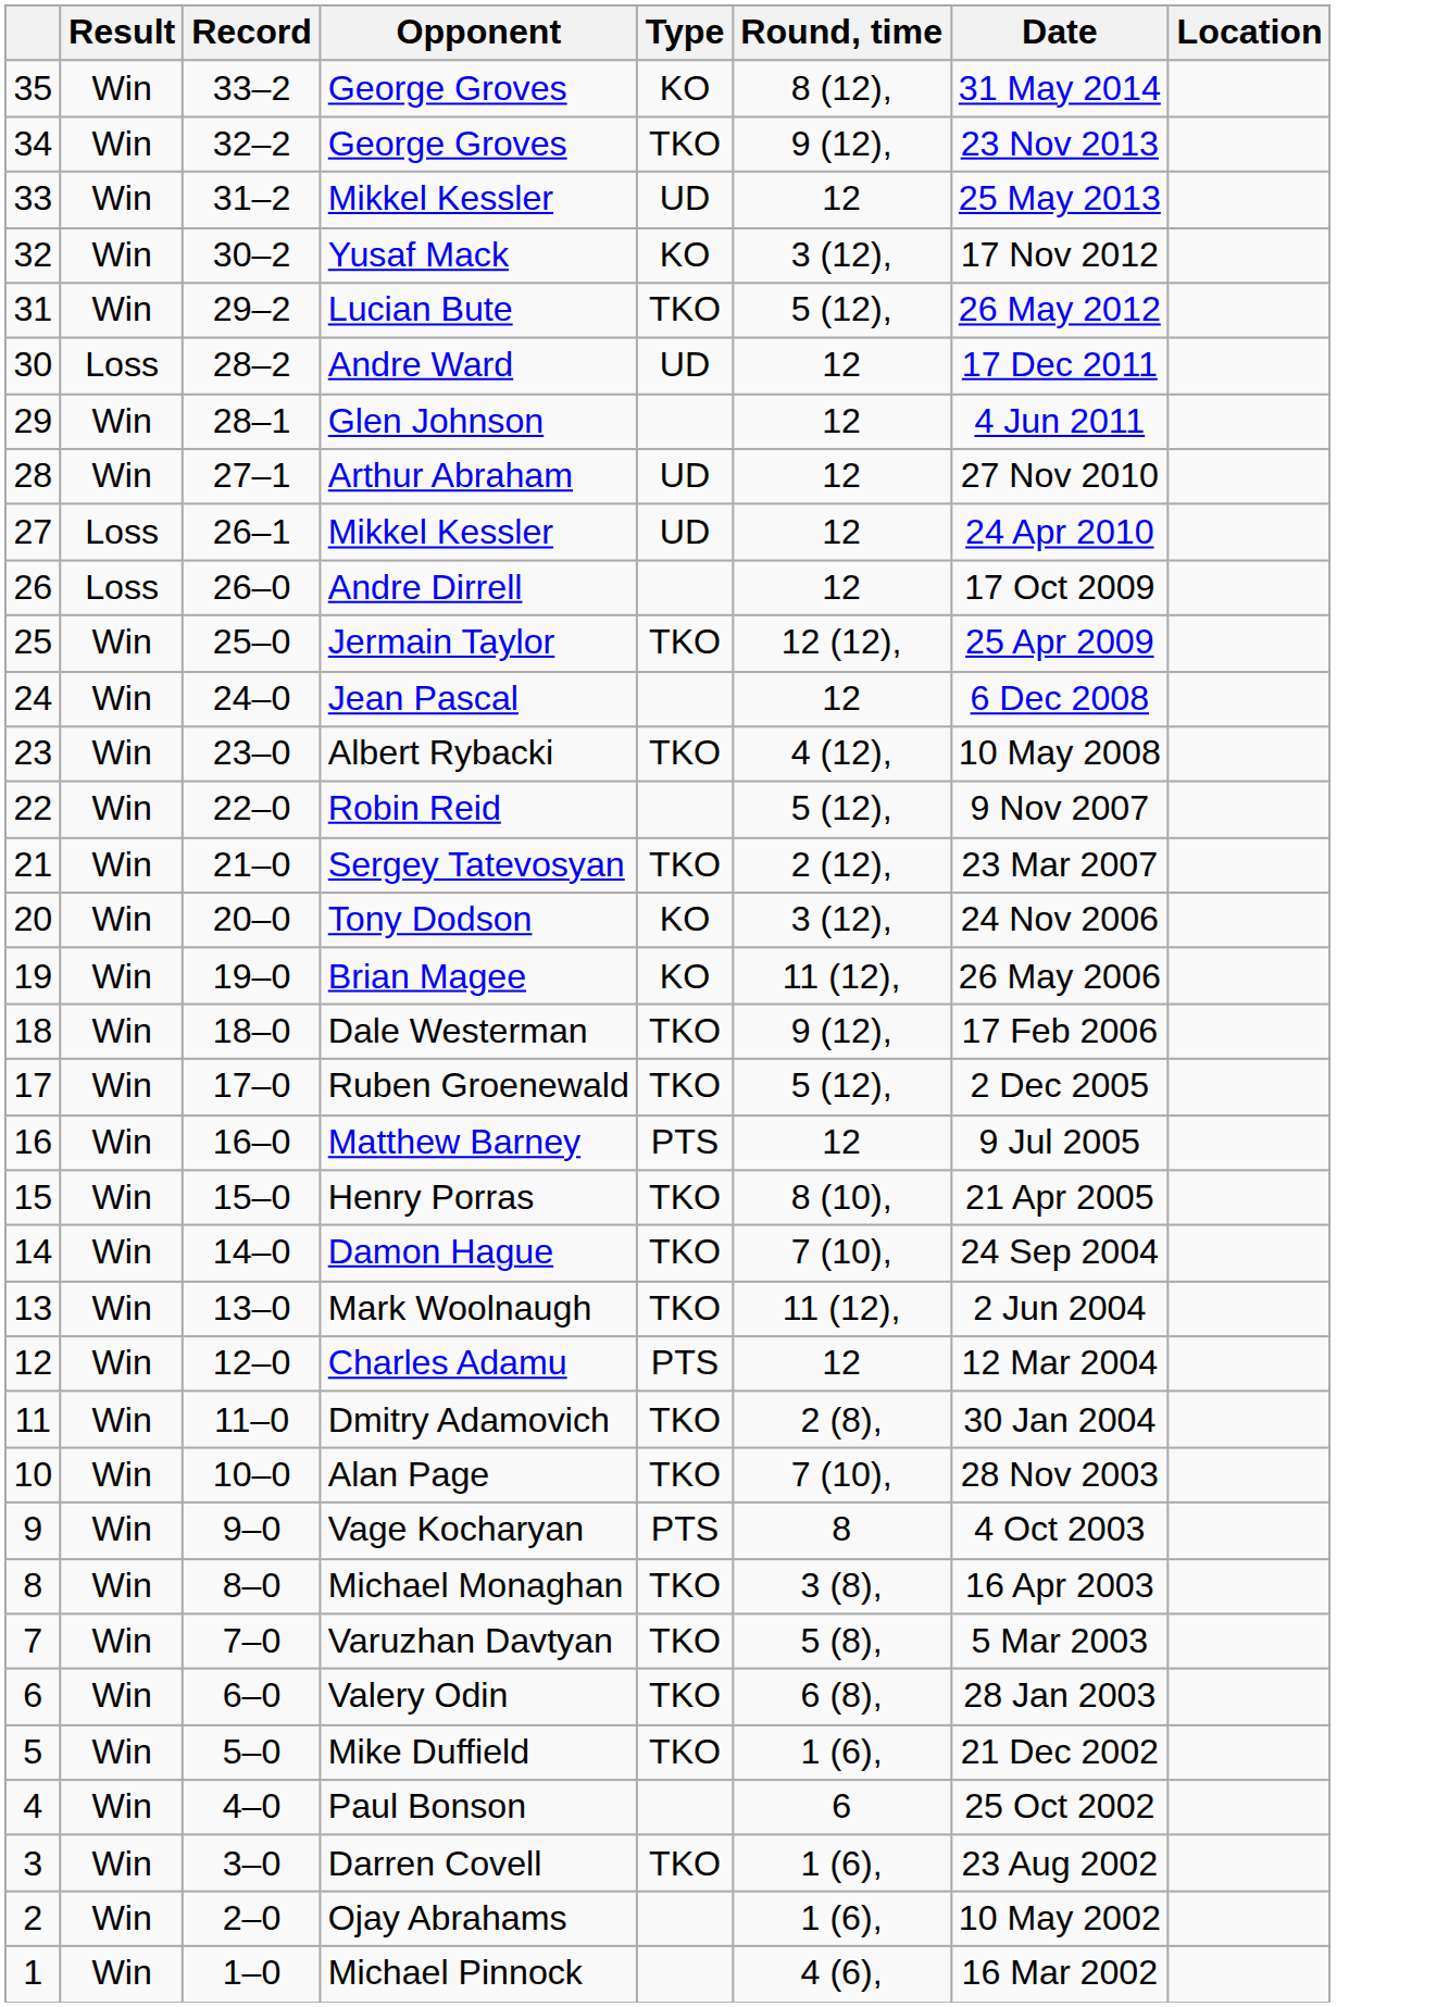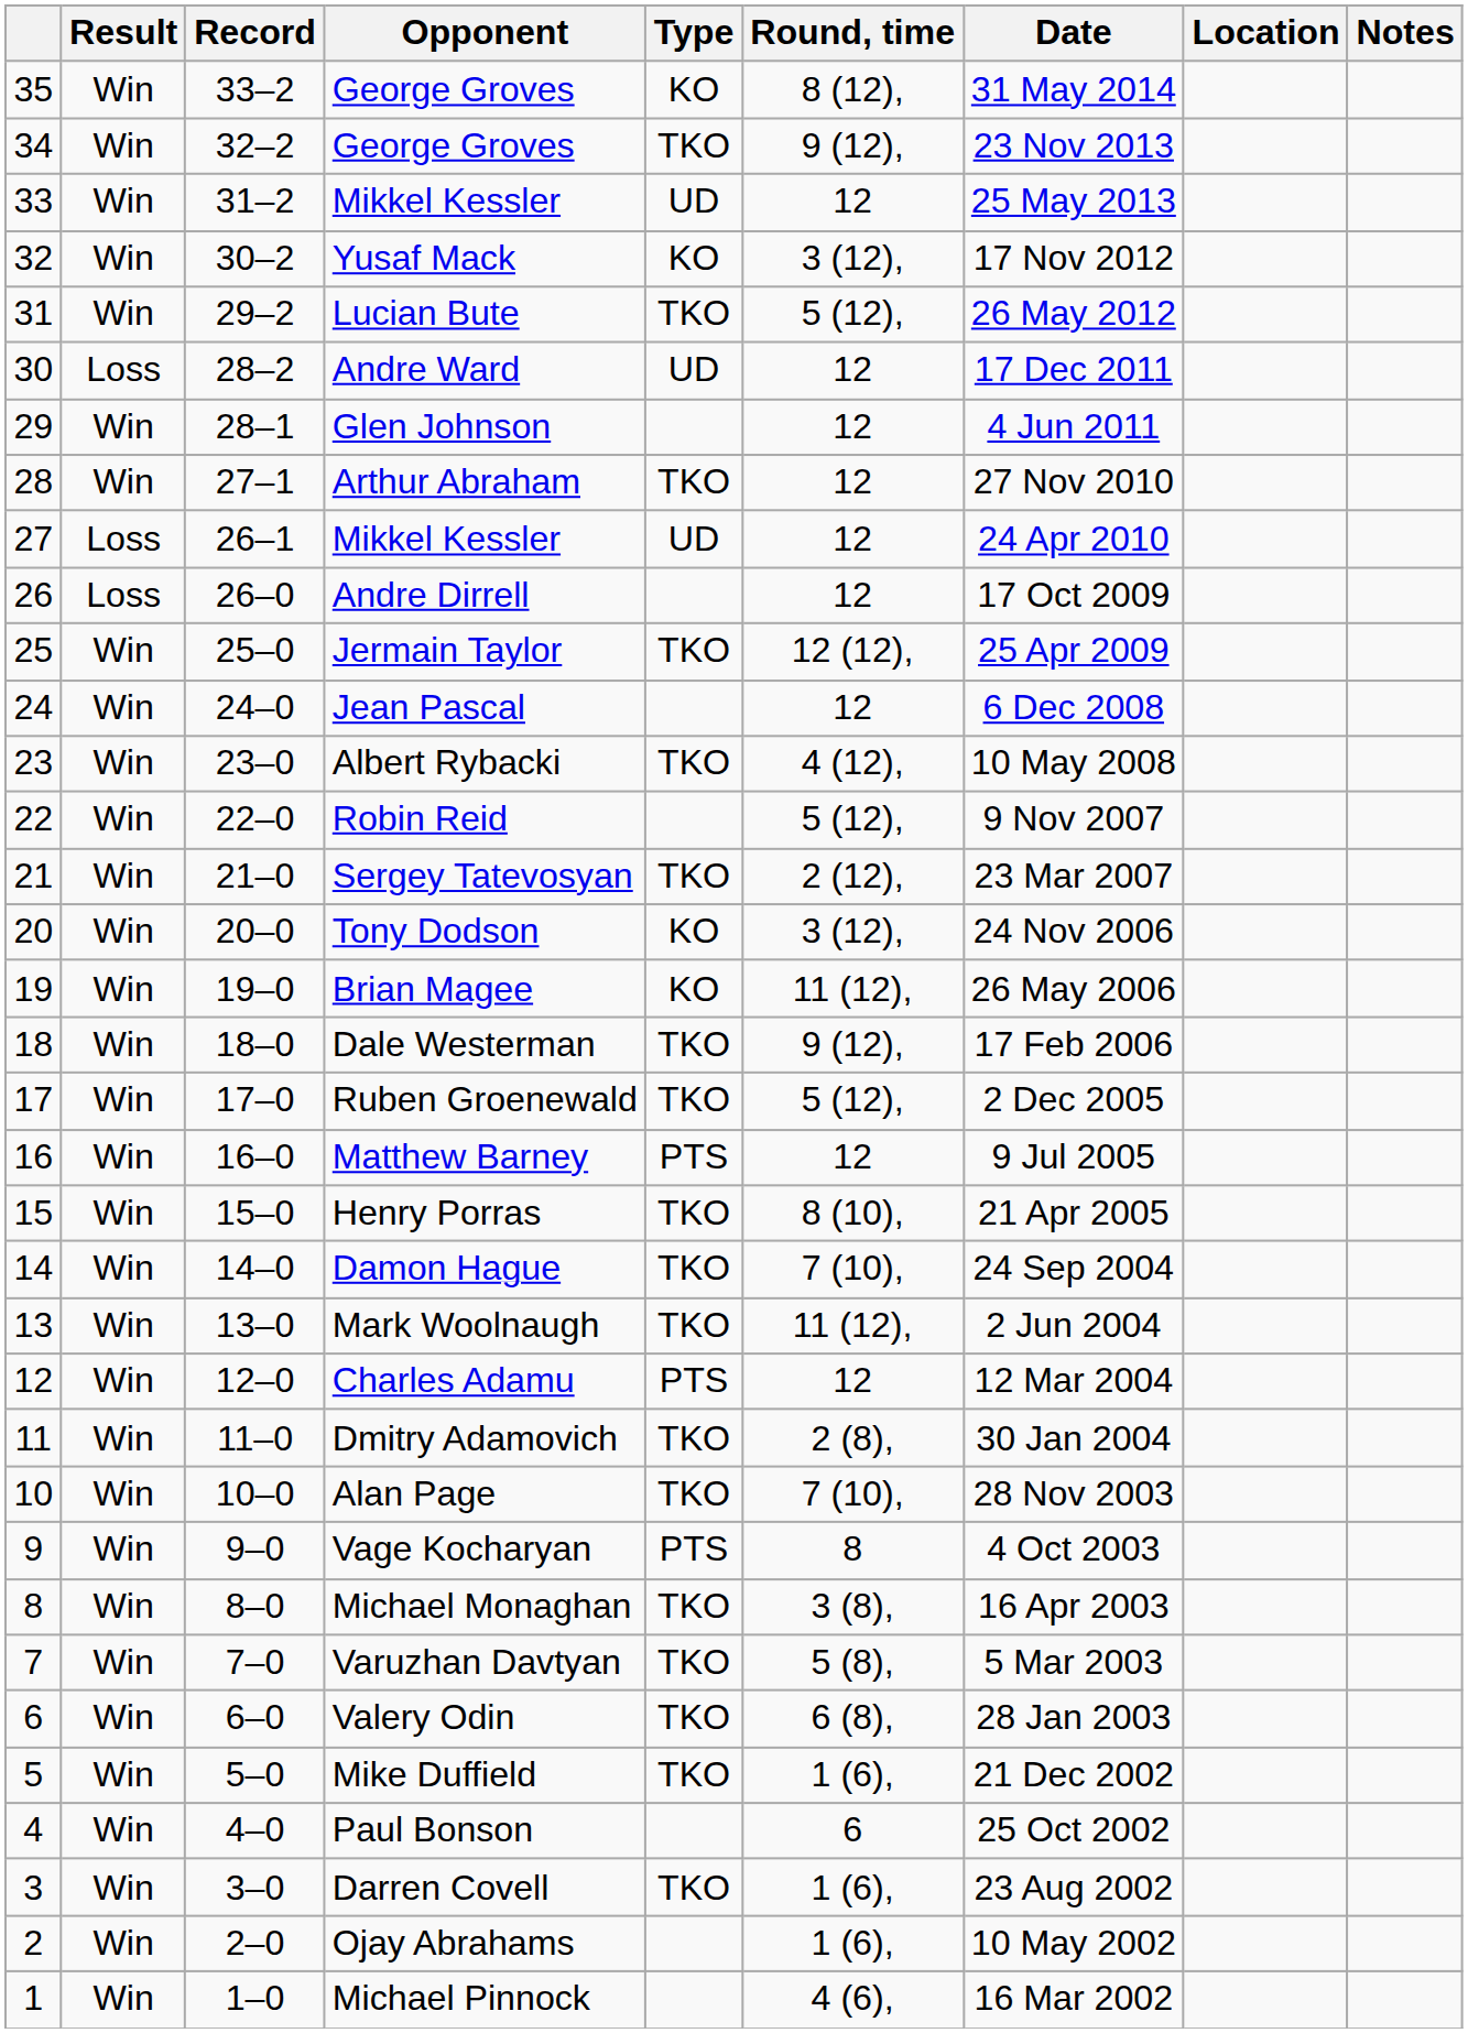+ column: Notes
Arthur Abraham | Type: UD -> TKO
